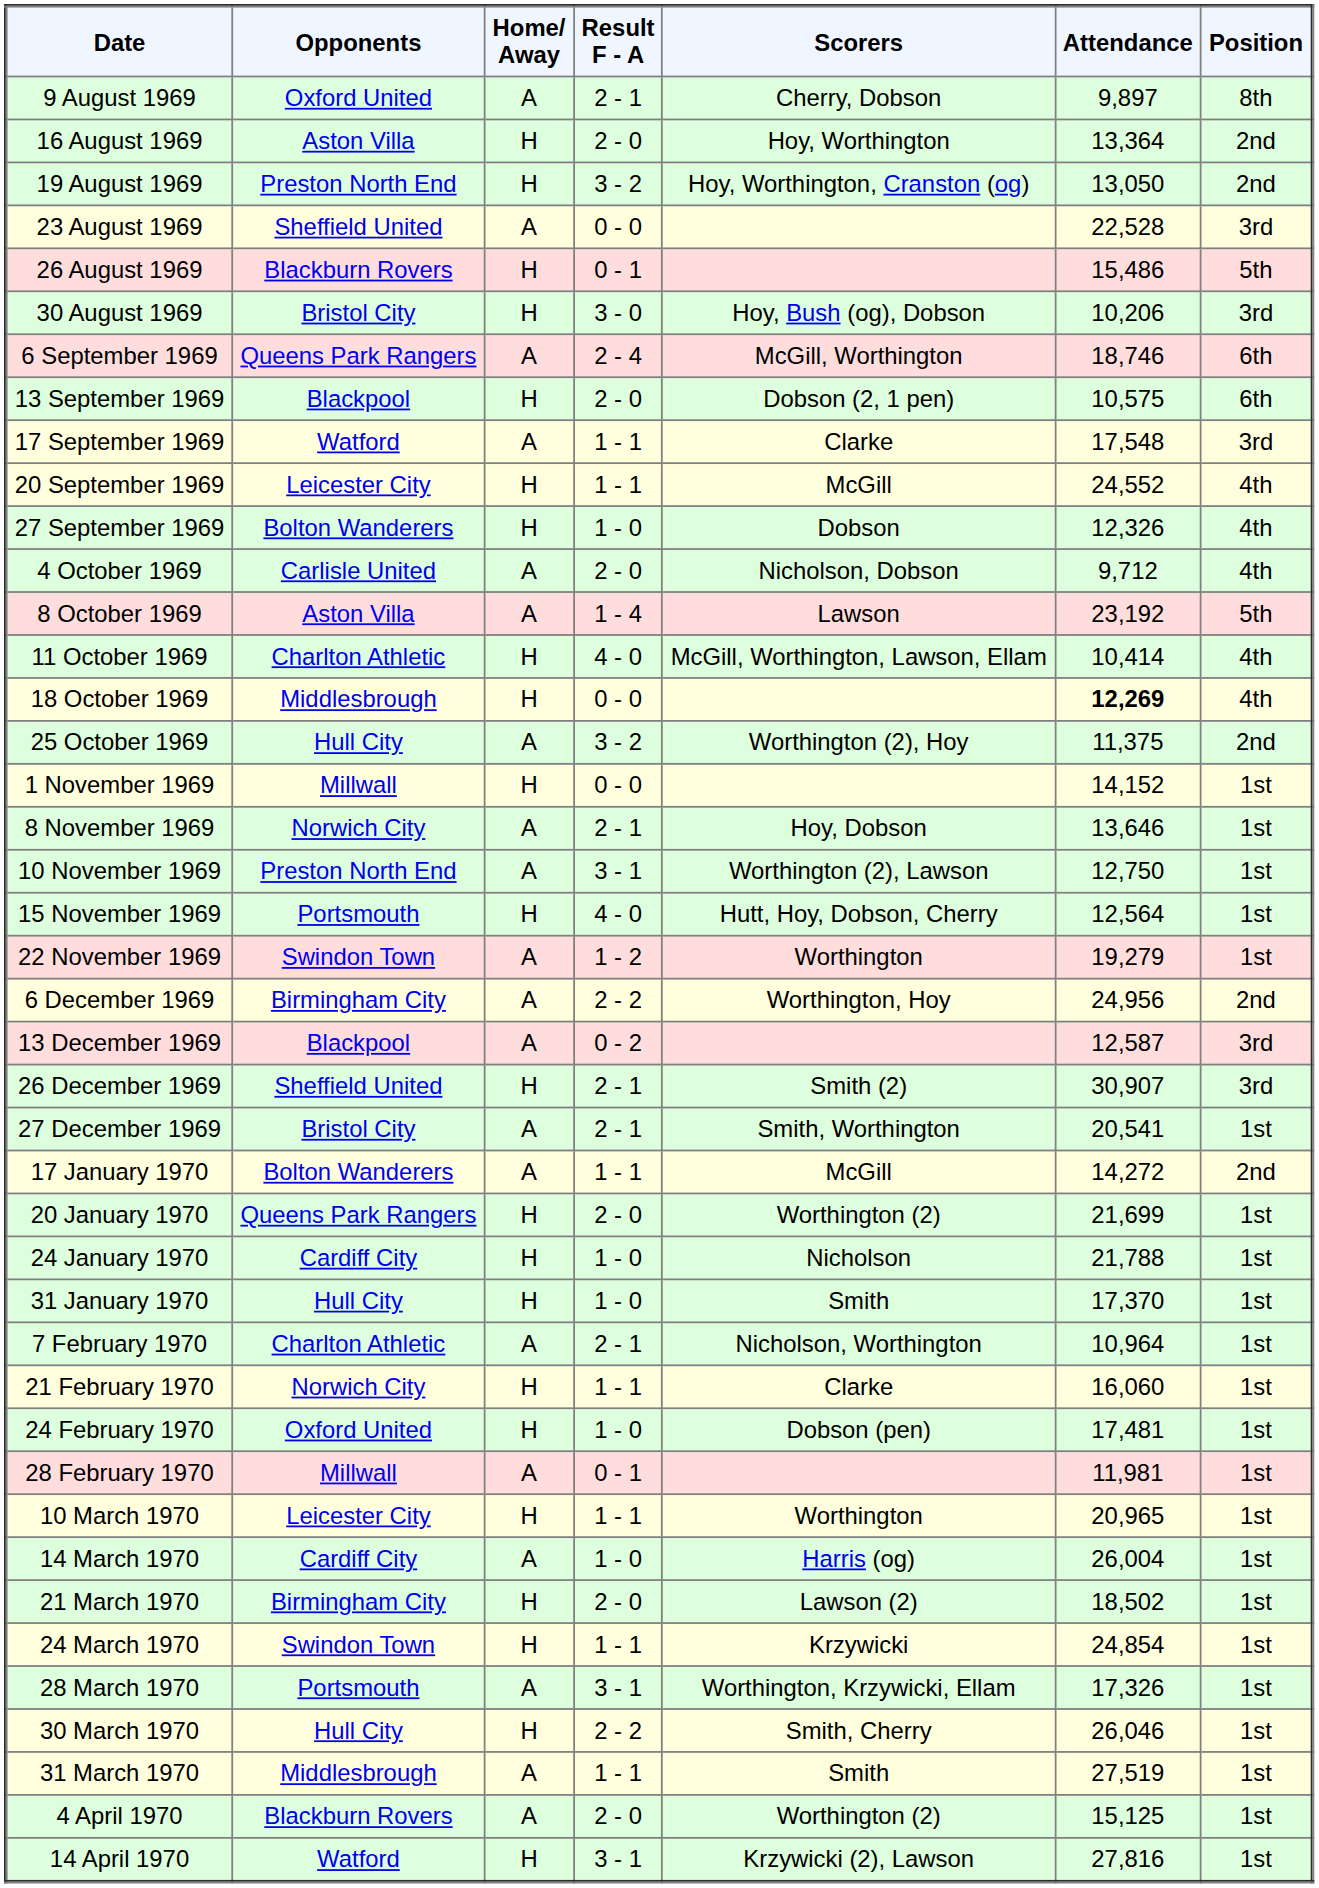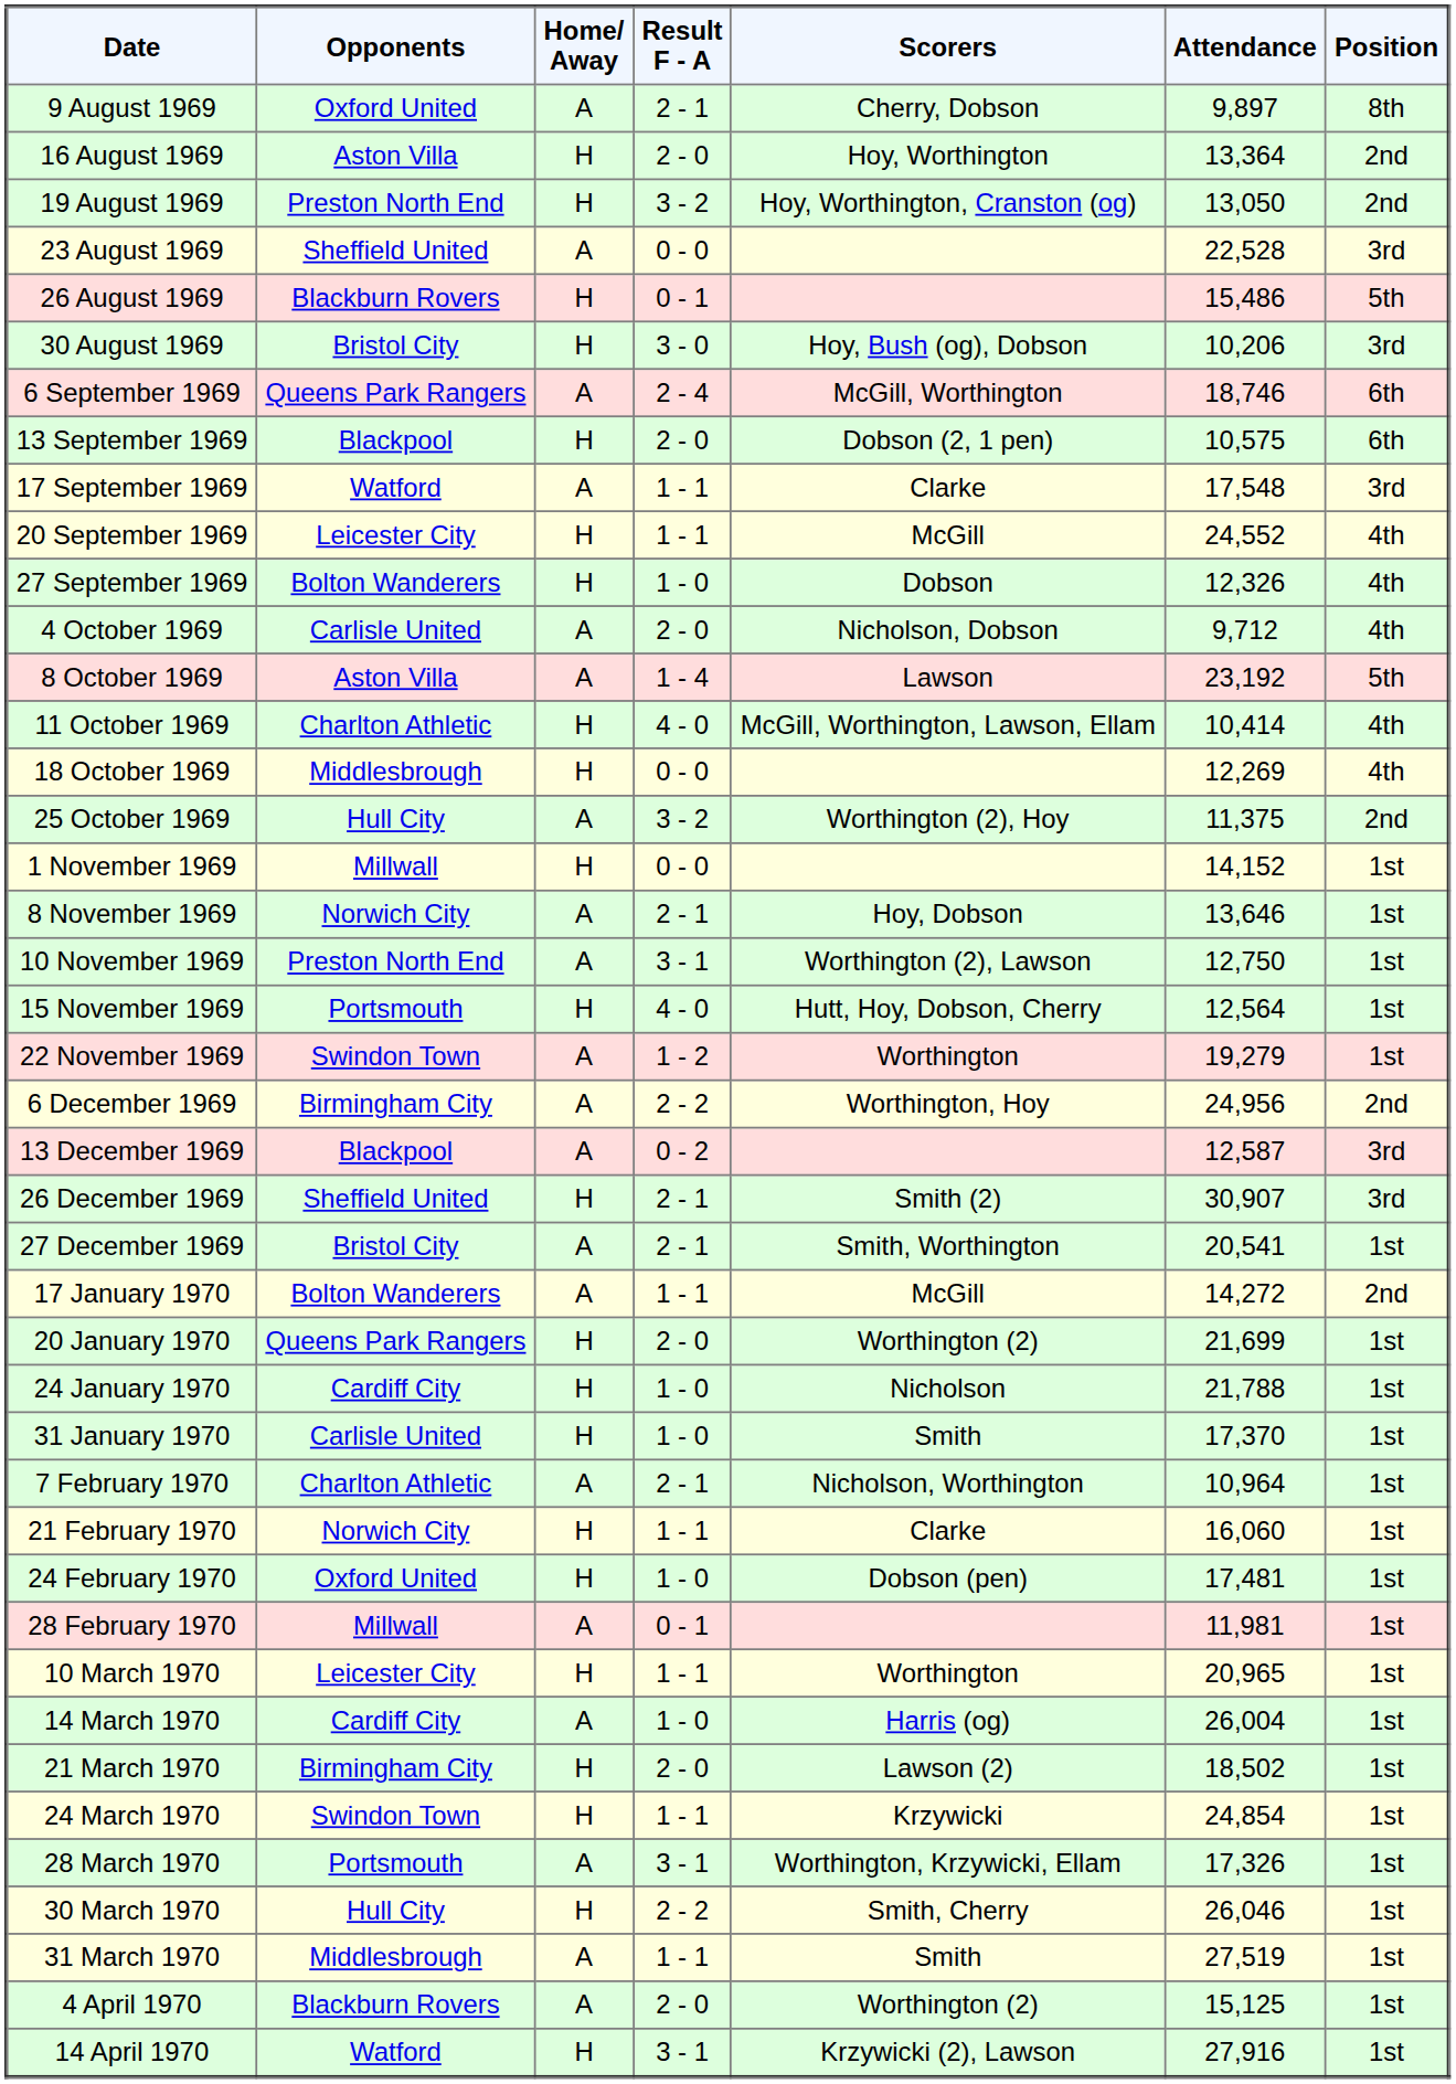18 October 1969 | Attendance: bold -> normal
31 January 1970 | Opponents: Hull City -> Carlisle United
14 April 1970 | Attendance: 27,816 -> 27,916
